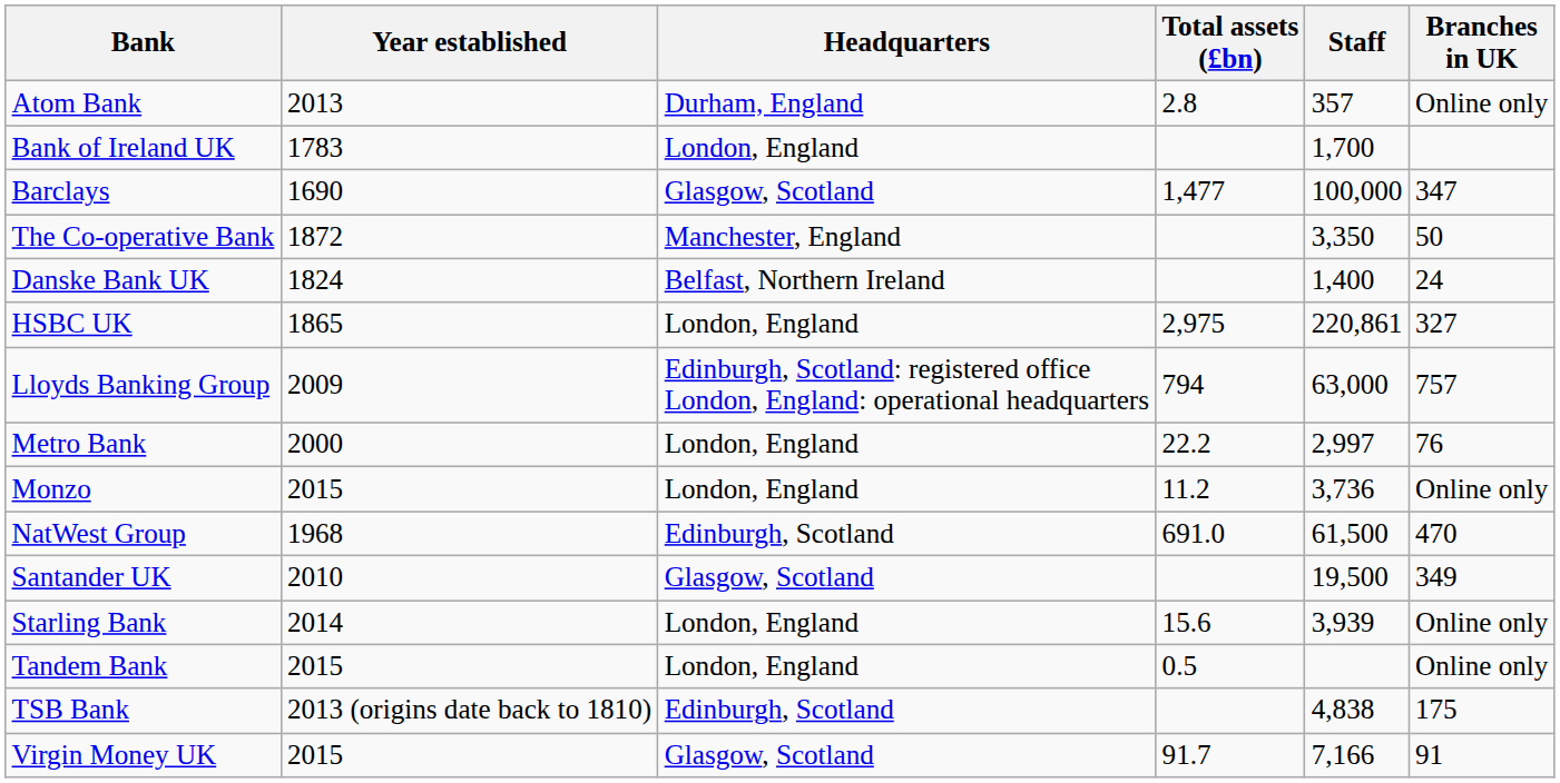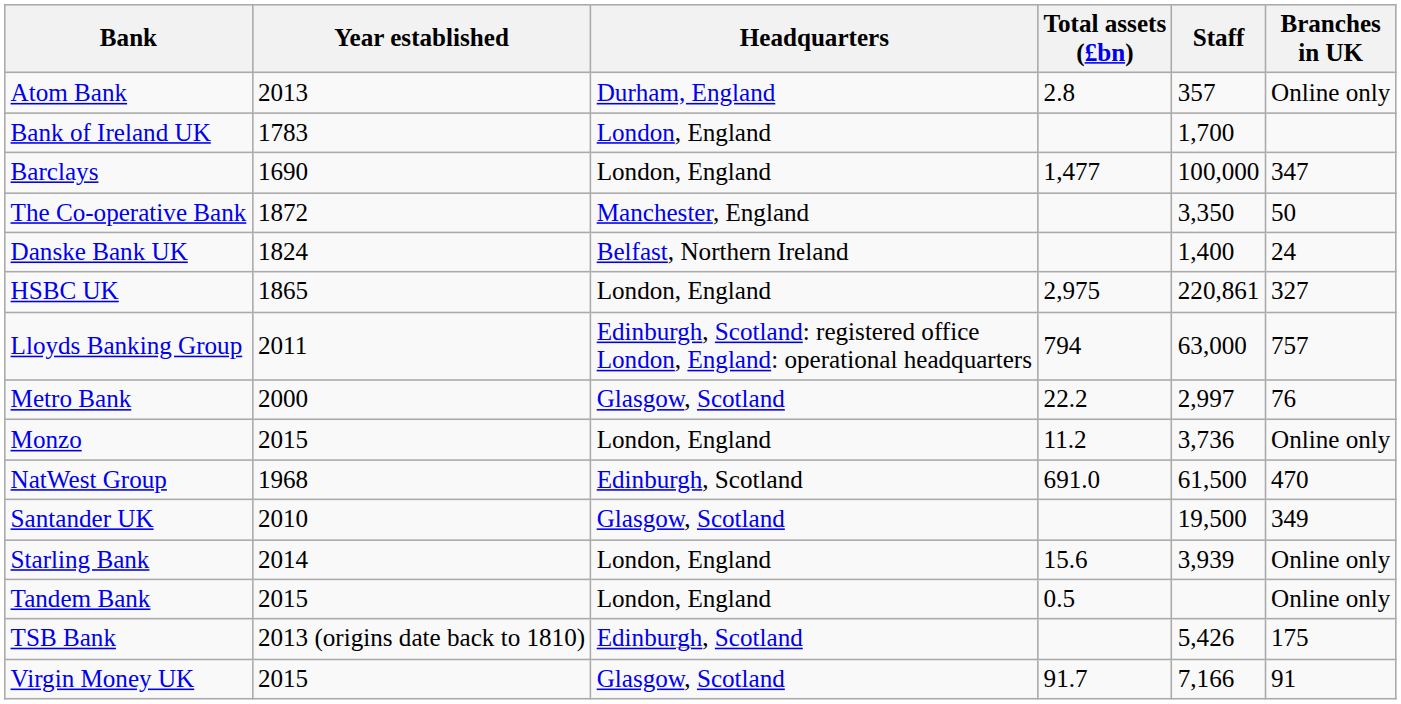Barclays | Headquarters: Glasgow, Scotland -> London, England
Lloyds Banking Group | Year established: 2009 -> 2011
Metro Bank | Headquarters: London, England -> Glasgow, Scotland
TSB Bank | Staff: 4,838 -> 5,426
